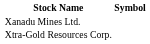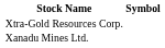rows swapped: Xanadu Mines Ltd. <-> Xtra-Gold Resources Corp.
